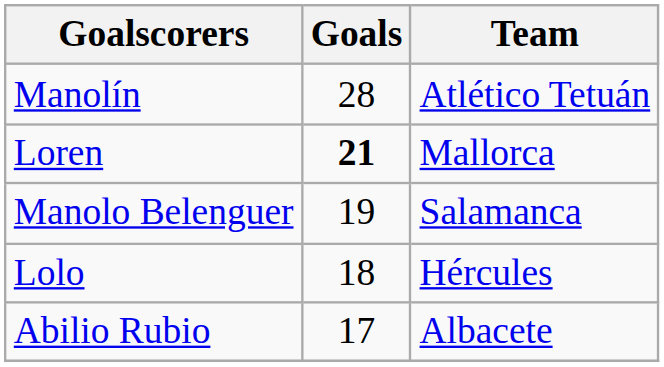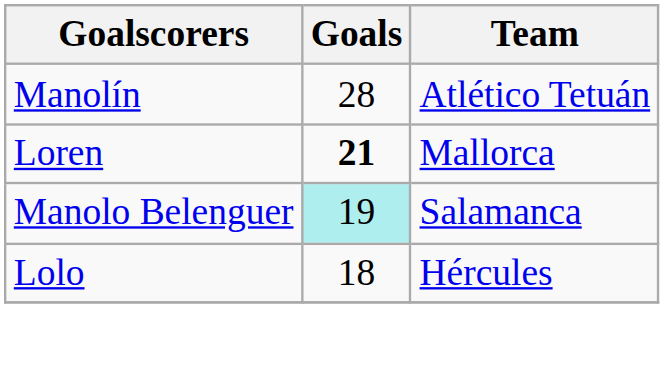Manolo Belenguer | Goals: no background -> paleturquoise background
- row: Abilio Rubio | 17 | Albacete
